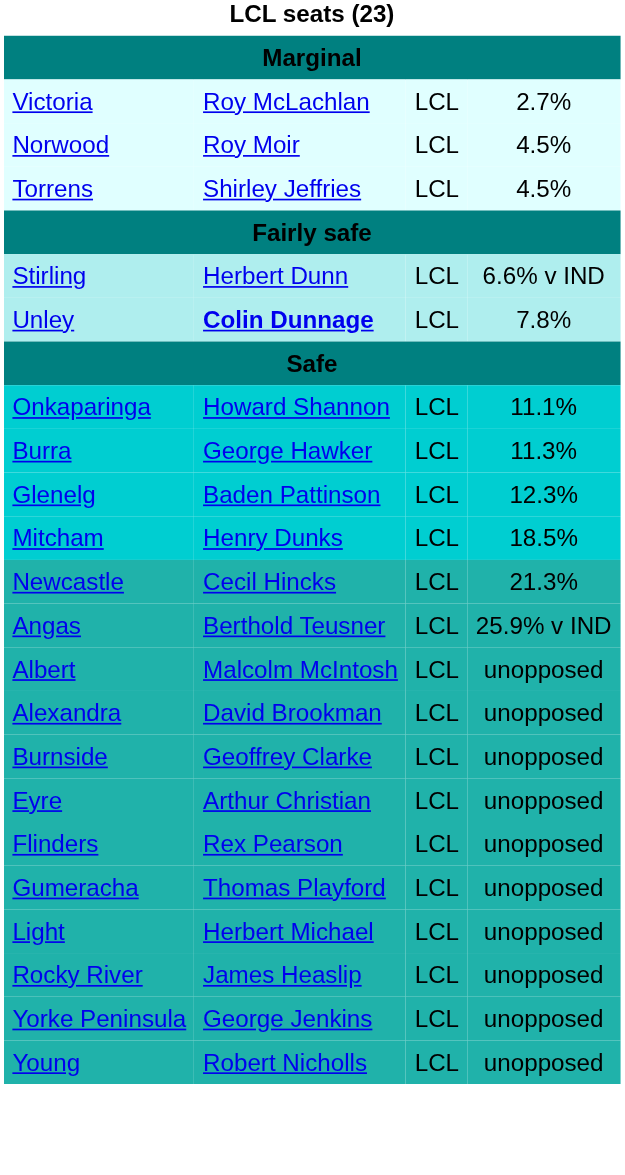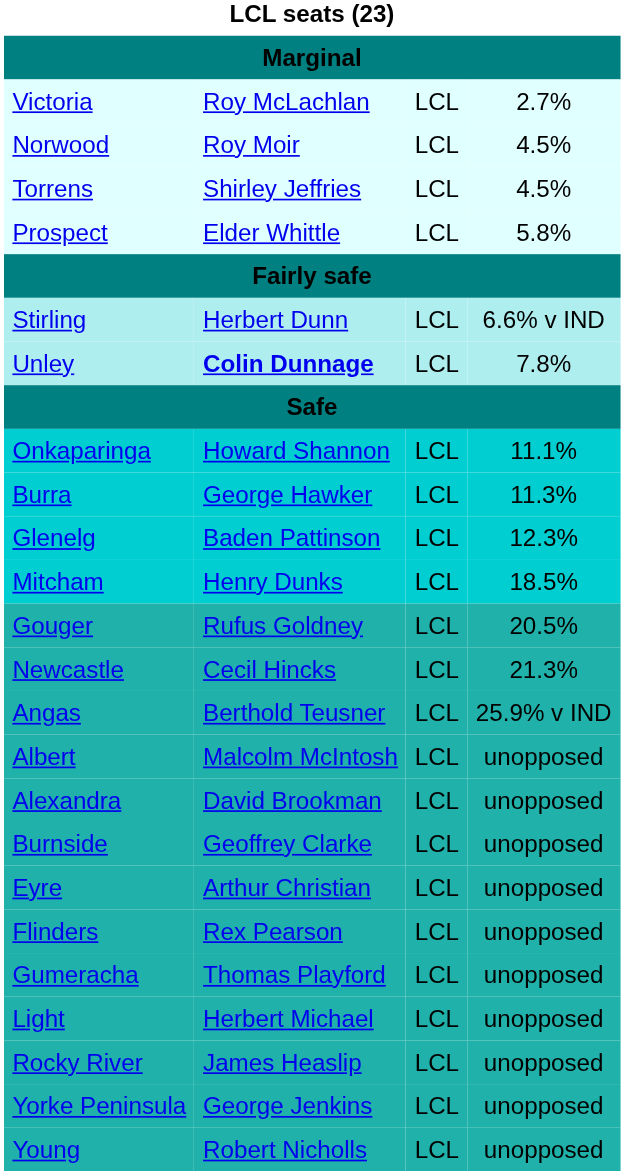+ row: Prospect | Elder Whittle | LCL | 5.8%
+ row: Gouger | Rufus Goldney | LCL | 20.5%
